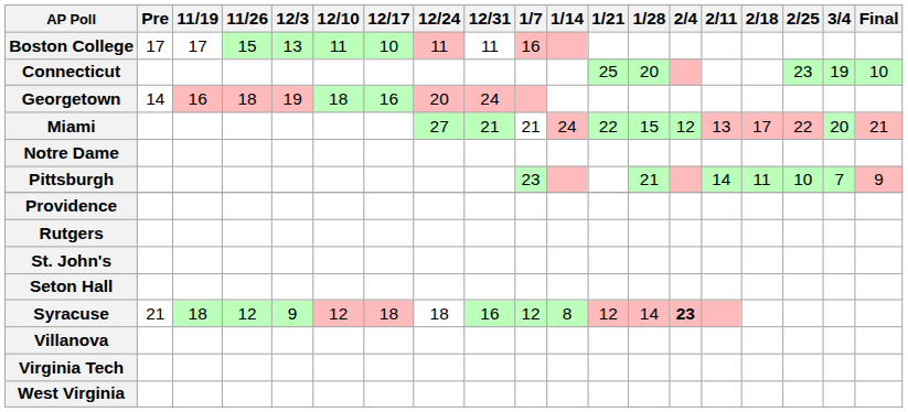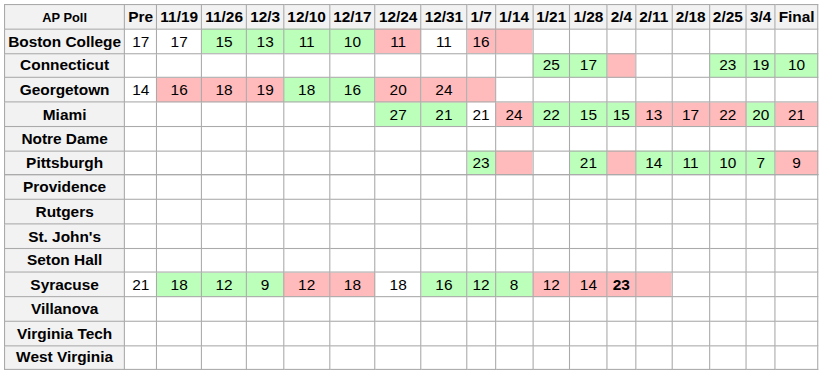Connecticut | 1/28: 20 -> 17
Miami | 2/4: 12 -> 15
